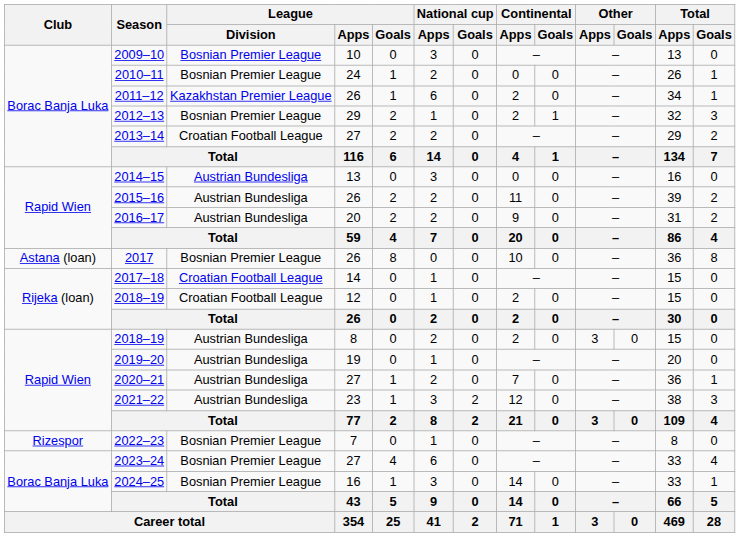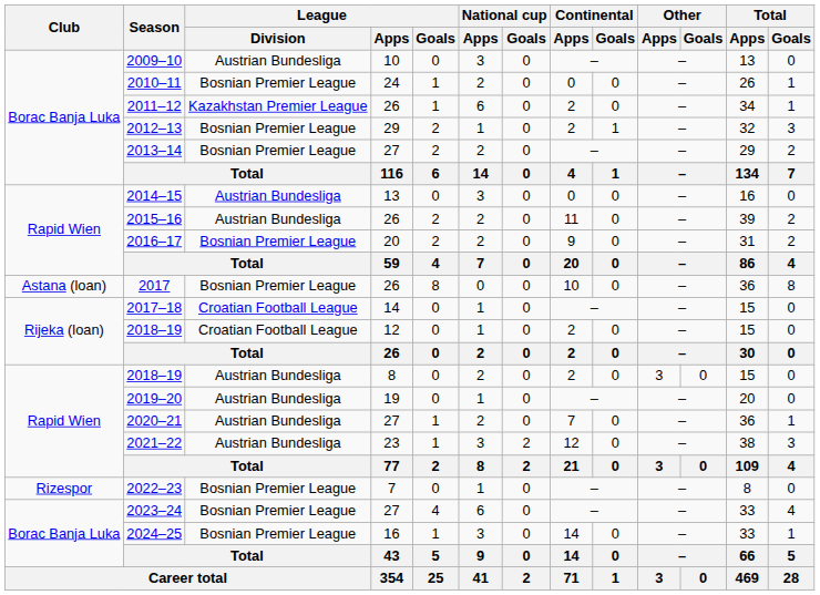2009–10 | League / Division: Bosnian Premier League -> Austrian Bundesliga
2013–14 | League / Division: Croatian Football League -> Bosnian Premier League
2016–17 | League / Division: Austrian Bundesliga -> Bosnian Premier League
